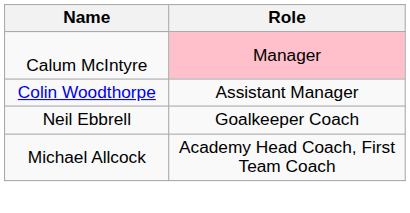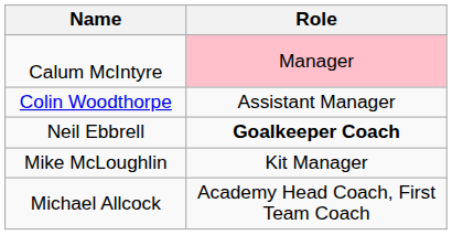Neil Ebbrell | Role: normal -> bold
+ row: Mike McLoughlin | Kit Manager
